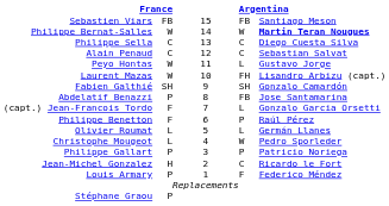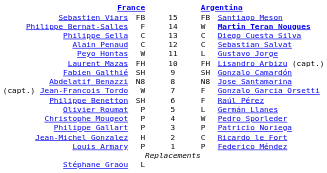Philippe Bernat-Salles | column 2: W -> F
Laurent Mazas | column 2: W -> FH
Abdelatif Benazzi | column 2: P -> N8
Abdelatif Benazzi | column 4: FB -> N8
(capt.) Jean-Francois Tordo | column 2: F -> W
(capt.) Jean-Francois Tordo | column 4: L -> F
Philippe Benetton | column 2: F -> SH
Philippe Benetton | column 4: P -> F
Olivier Roumat | column 2: L -> P
Christophe Mougeot | column 2: L -> P
Louis Armary | column 4: F -> P
Stéphane Graou | column 2: P -> L
